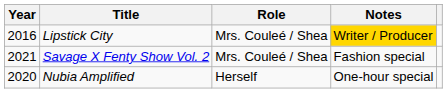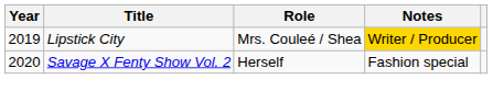Lipstick City | Year: 2016 -> 2019
Savage X Fenty Show Vol. 2 | Year: 2021 -> 2020
Savage X Fenty Show Vol. 2 | Role: Mrs. Couleé / Shea -> Herself
- row: 2020 | Nubia Amplified | Herself | One-hour special
